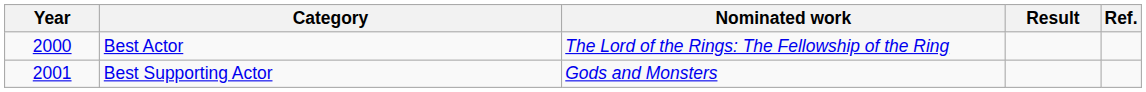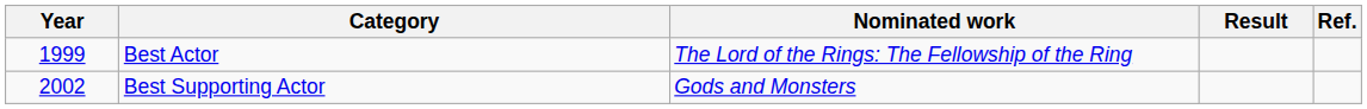Best Actor | Year: 2000 -> 1999
Best Supporting Actor | Year: 2001 -> 2002
